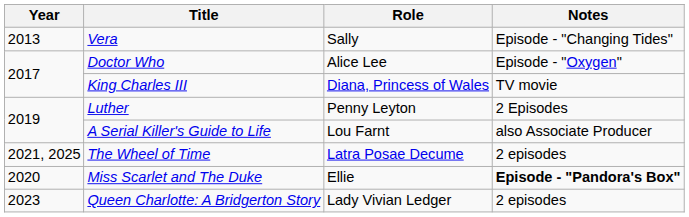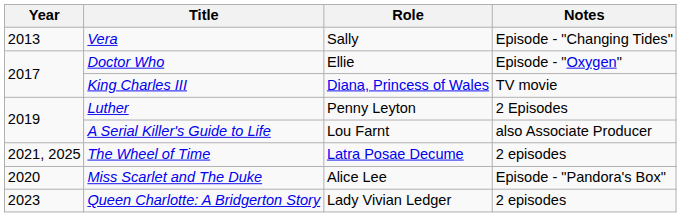Doctor Who | Role: Alice Lee -> Ellie
Miss Scarlet and The Duke | Role: Ellie -> Alice Lee
Miss Scarlet and The Duke | Notes: bold -> normal
